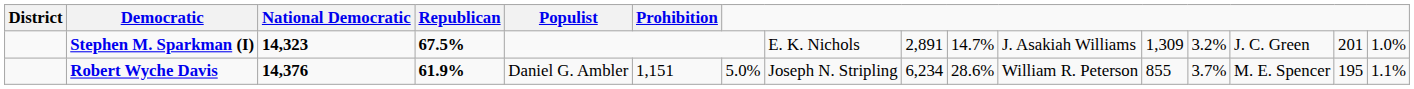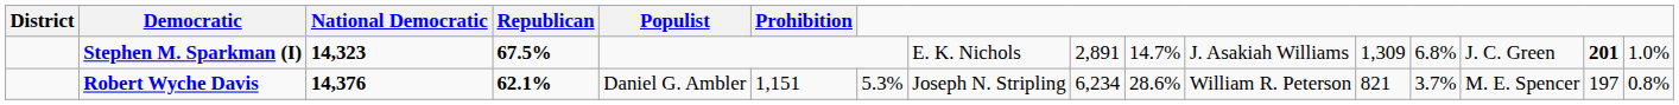Stephen M. Sparkman (I) | column 13: 3.2% -> 6.8%
Stephen M. Sparkman (I) | column 15: normal -> bold
Robert Wyche Davis | Republican: 61.9% -> 62.1%
Robert Wyche Davis | column 7: 5.0% -> 5.3%
Robert Wyche Davis | column 12: 855 -> 821
Robert Wyche Davis | column 15: 195 -> 197
Robert Wyche Davis | column 16: 1.1% -> 0.8%
